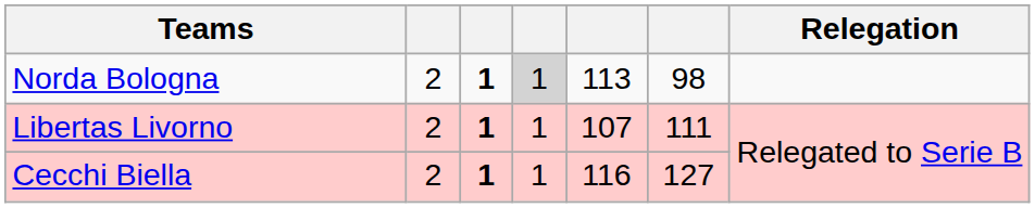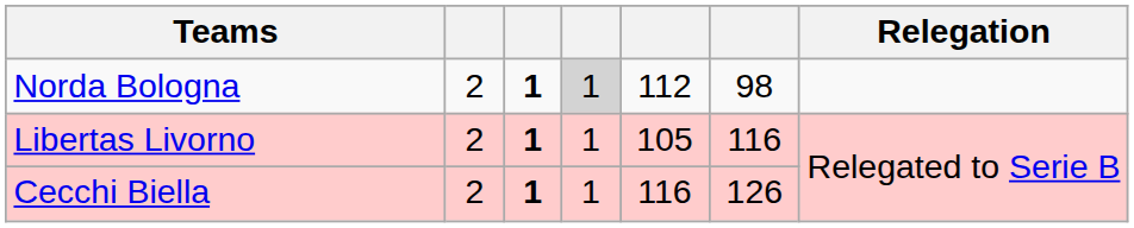Norda Bologna | column 5: 113 -> 112
Libertas Livorno | column 5: 107 -> 105
Libertas Livorno | column 6: 111 -> 116
Cecchi Biella | column 6: 127 -> 126
